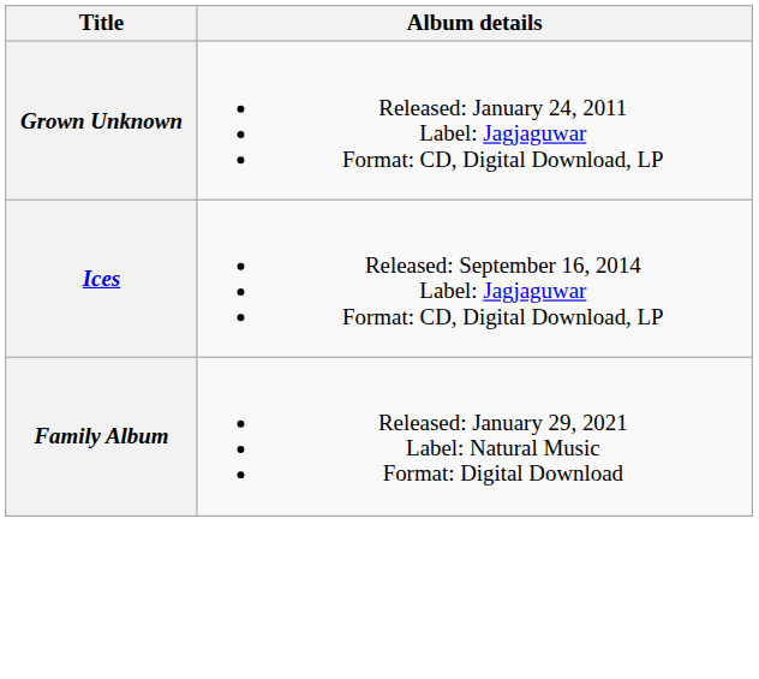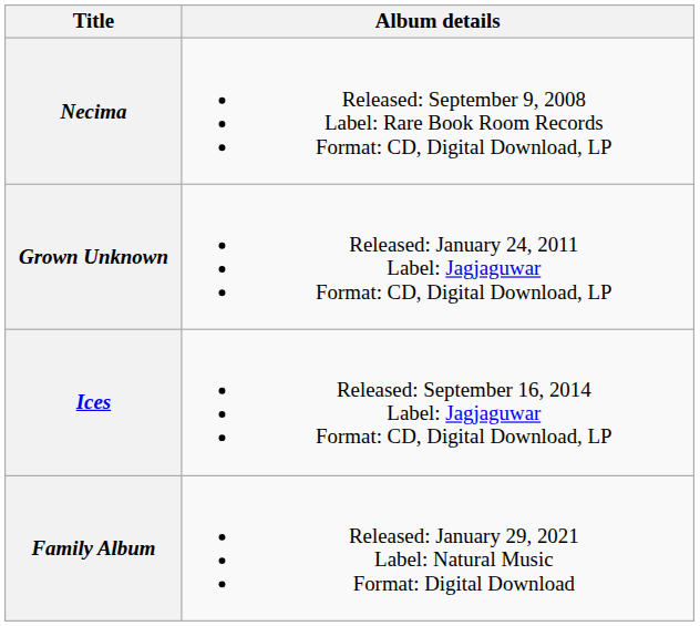+ row: Necima | Released: September 9, 2008 Label: Rare Book Room Records Format: CD, Digital Download, LP
